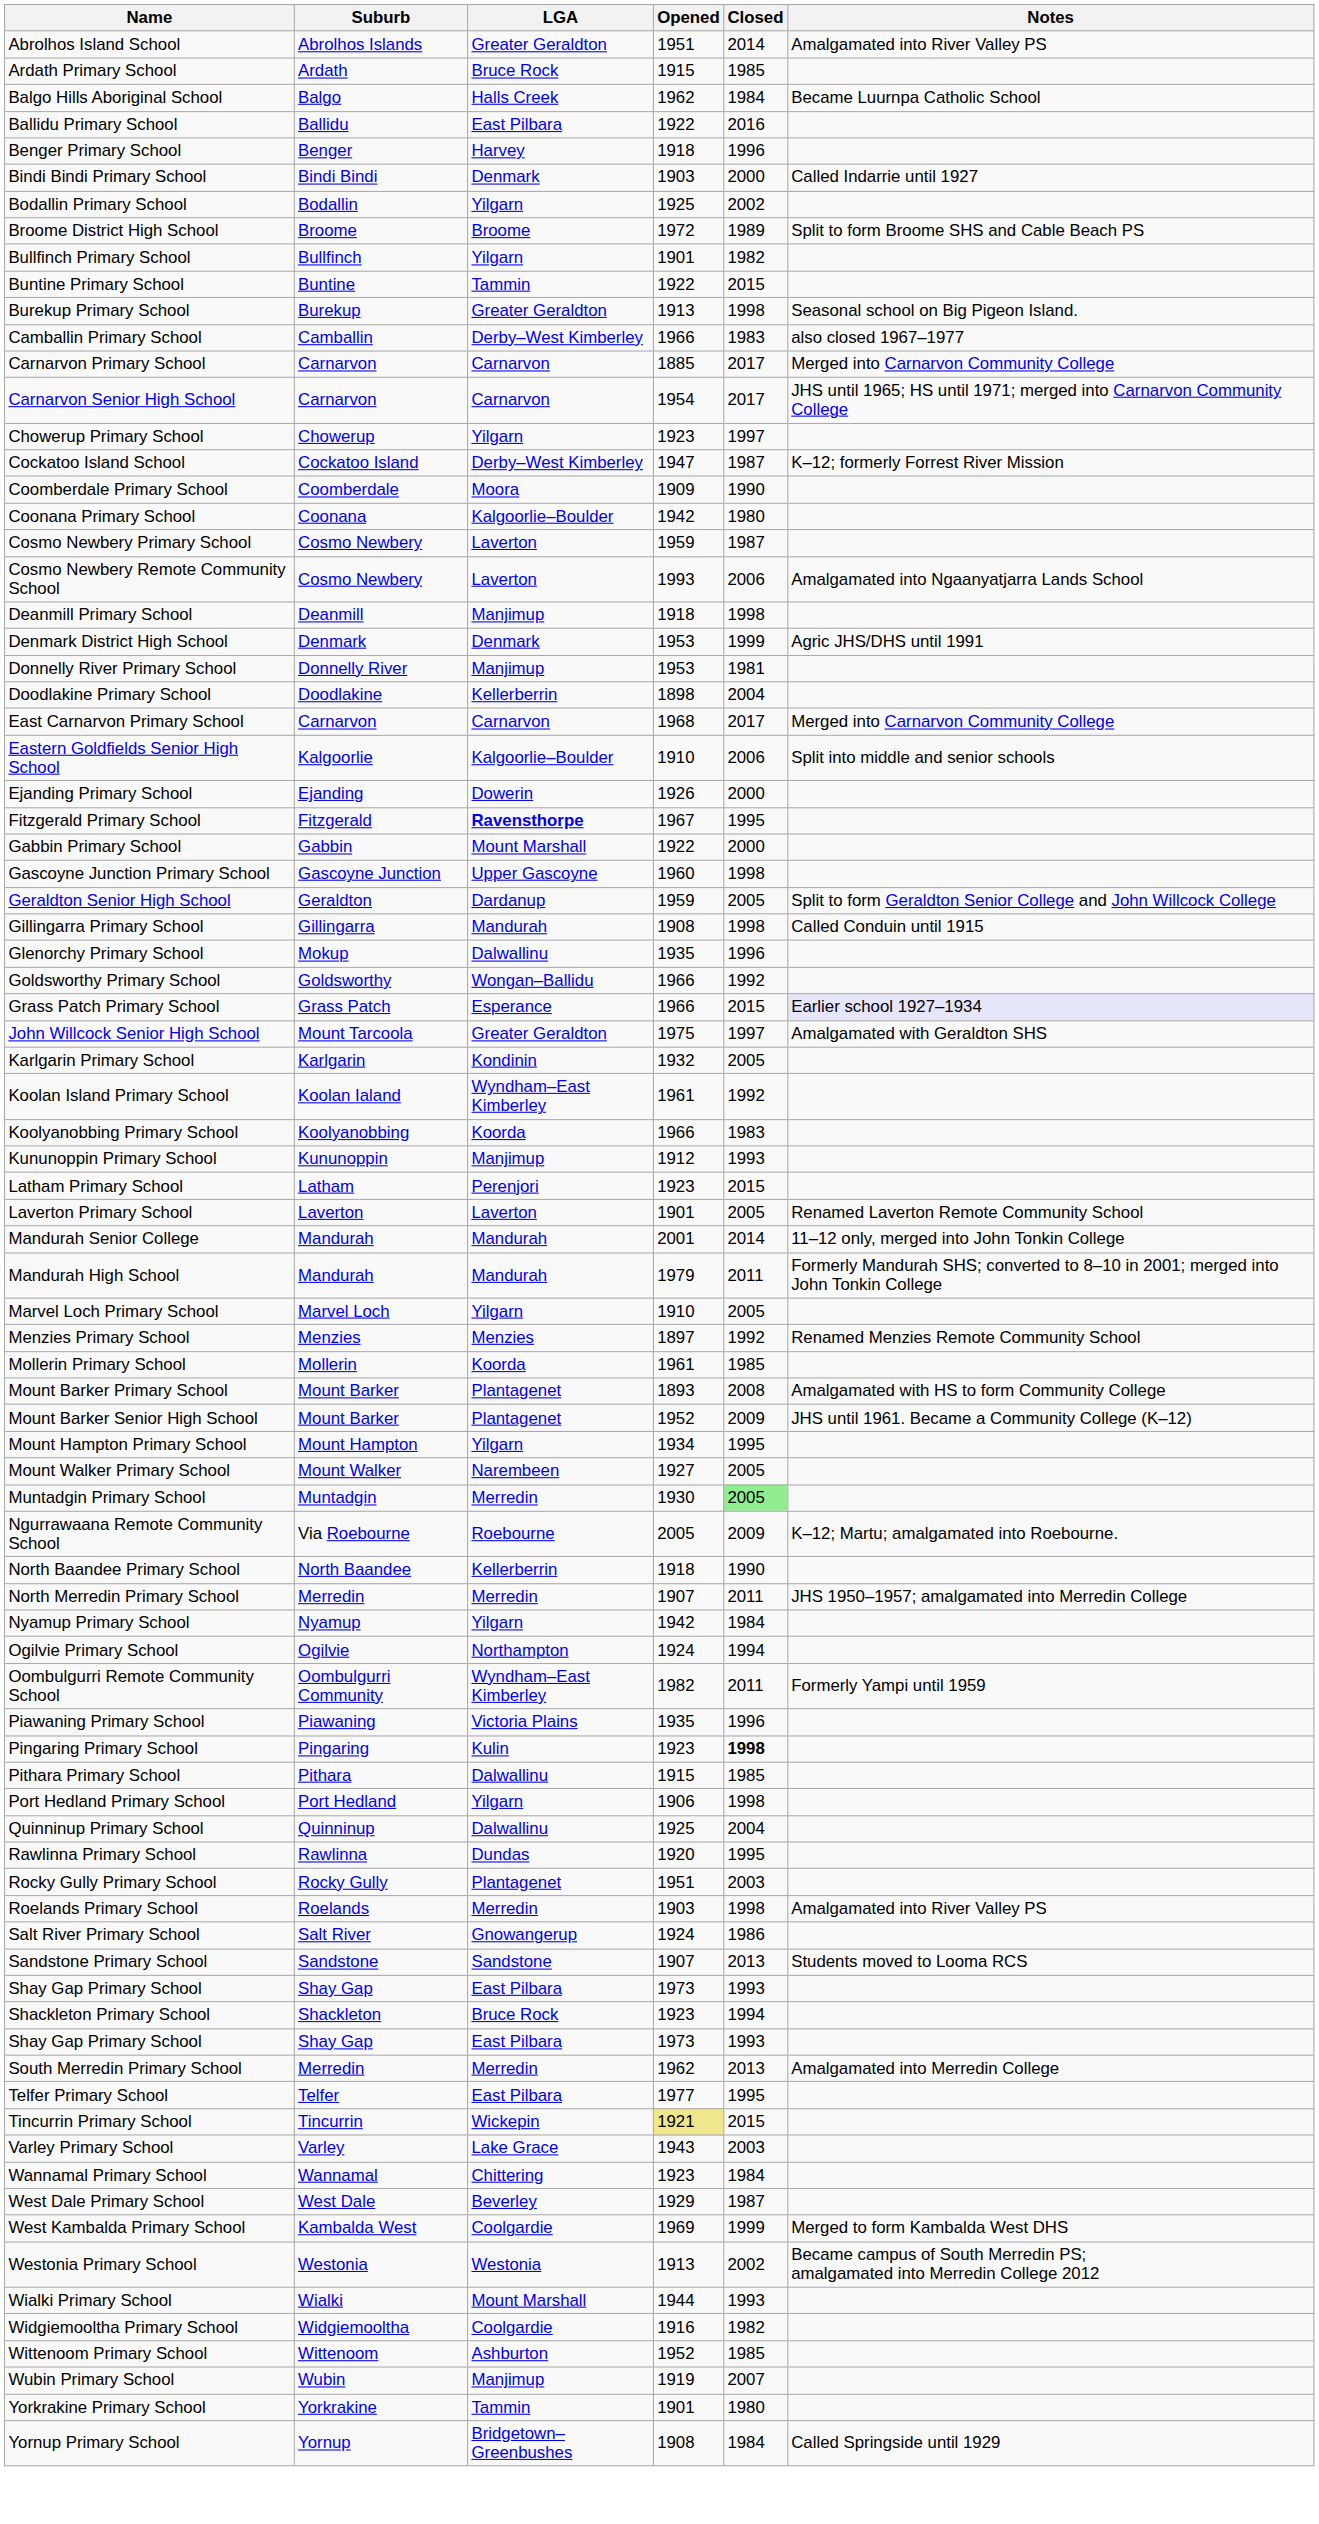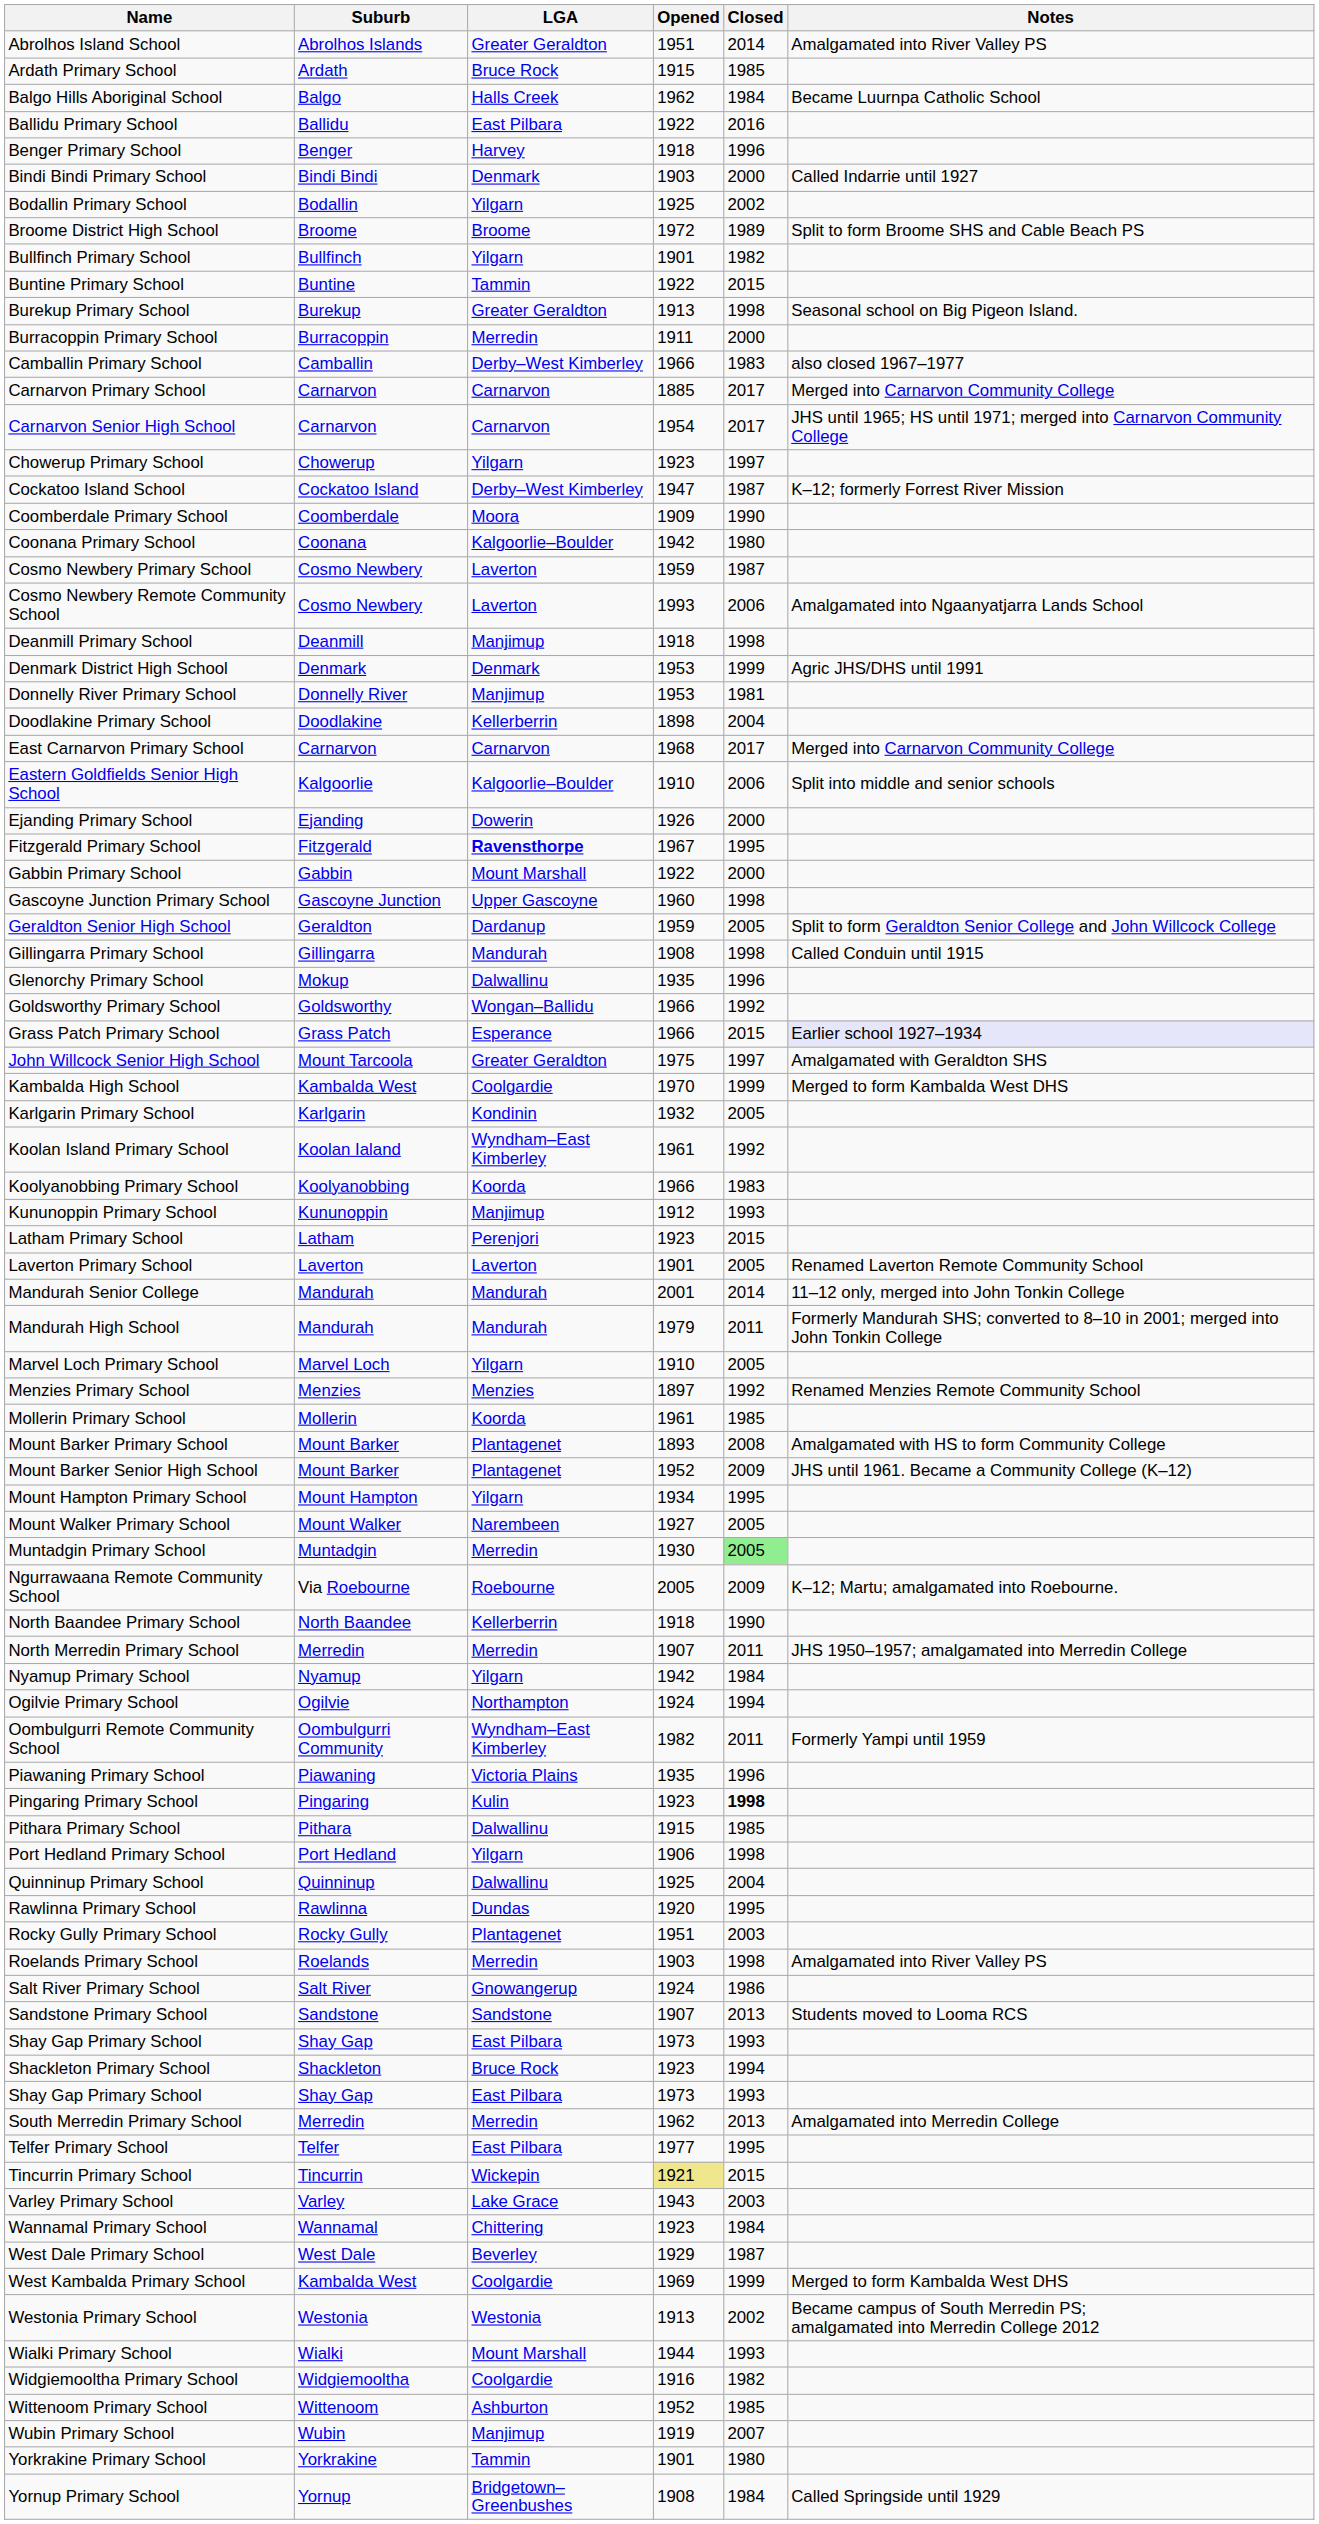+ row: Burracoppin Primary School | Burracoppin | Merredin | 1911 | 2000
+ row: Kambalda High School | Kambalda West | Coolgardie | 1970 | 1999 | Merged to form Kambalda West DHS
